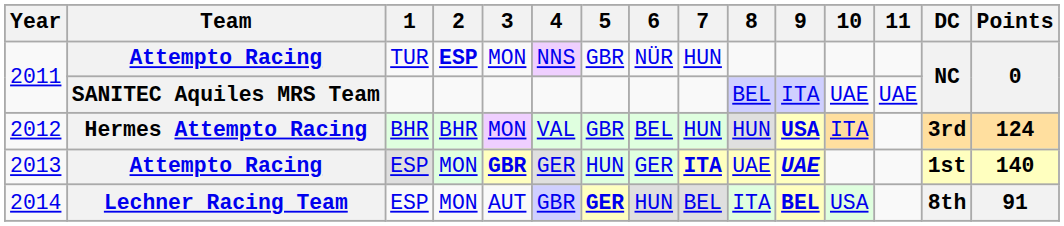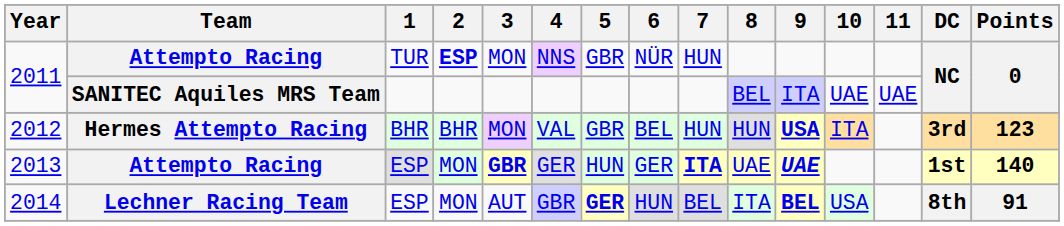2012 | Points: 124 -> 123
